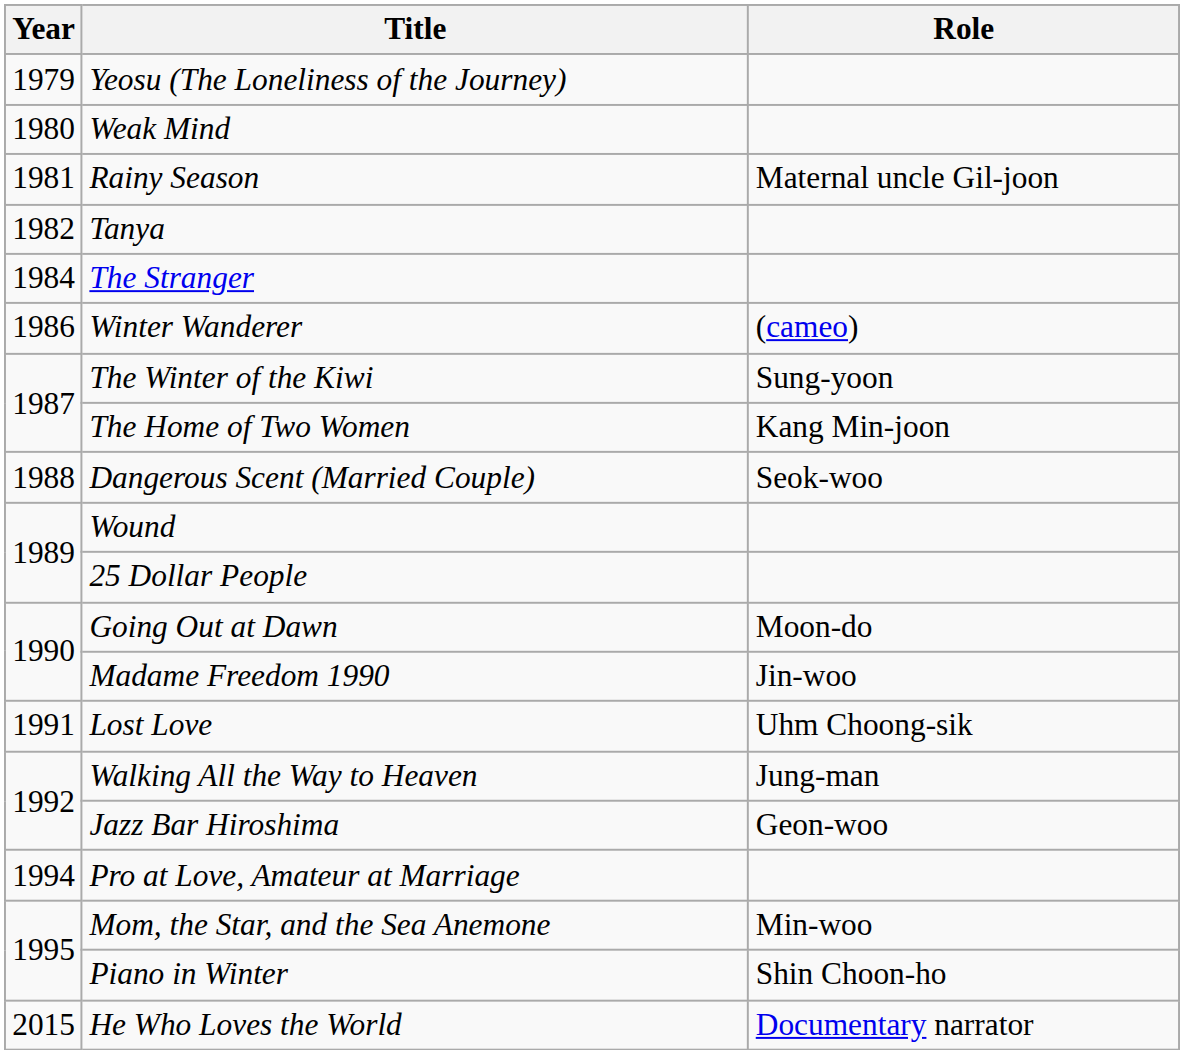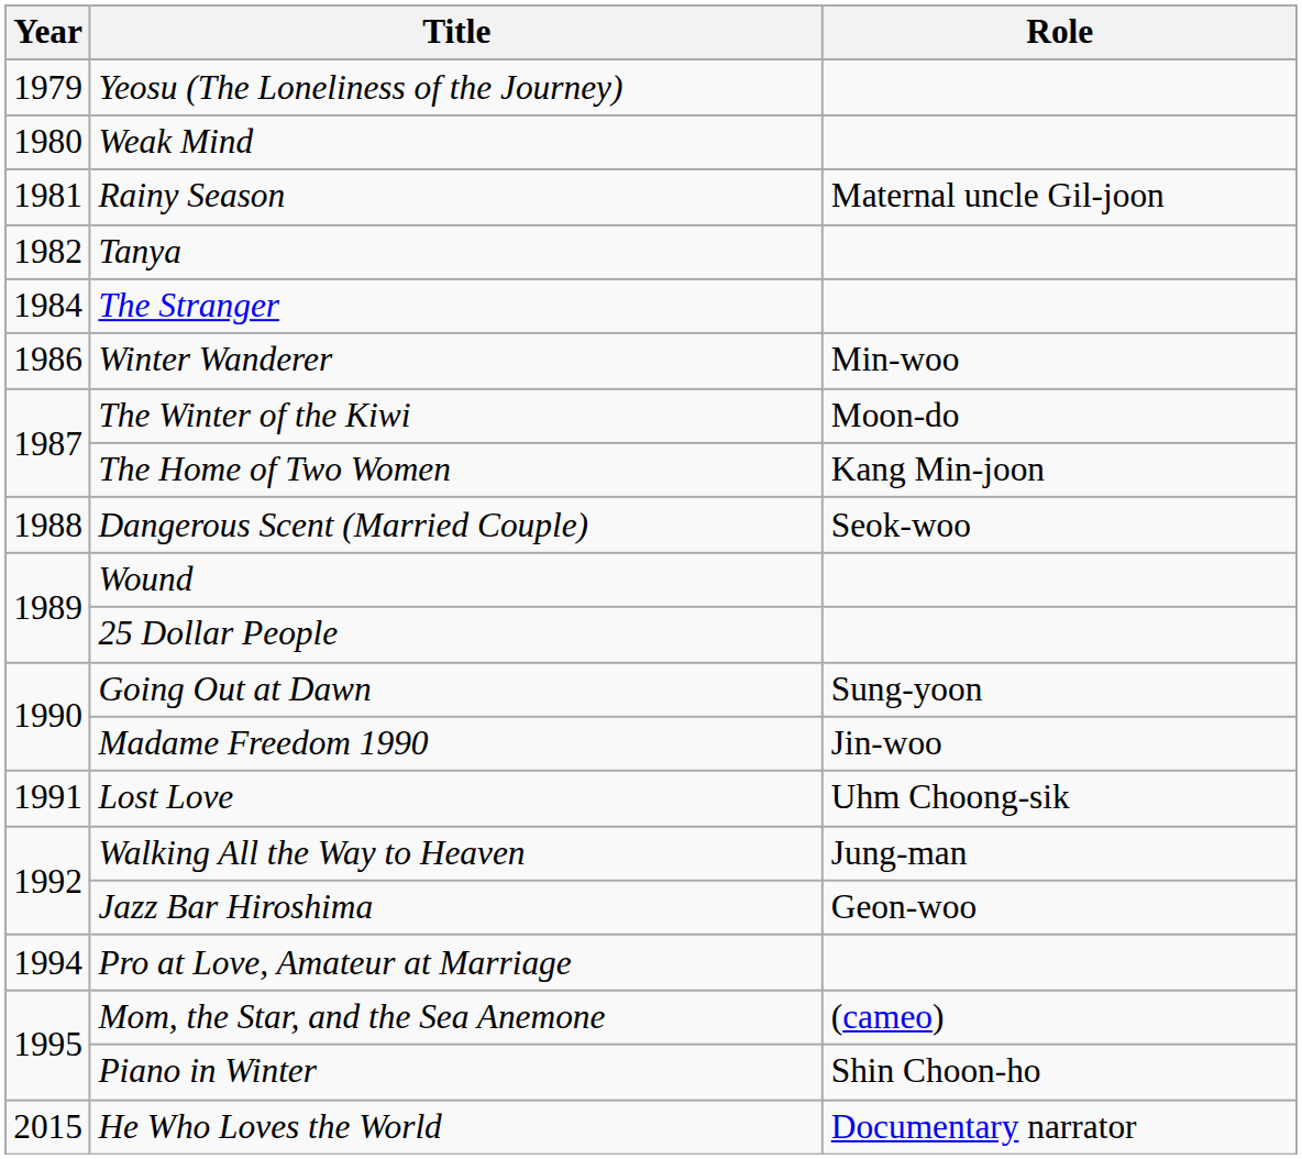Winter Wanderer | Role: (cameo) -> Min-woo
The Winter of the Kiwi | Role: Sung-yoon -> Moon-do
Going Out at Dawn | Role: Moon-do -> Sung-yoon
Mom, the Star, and the Sea Anemone | Role: Min-woo -> (cameo)
